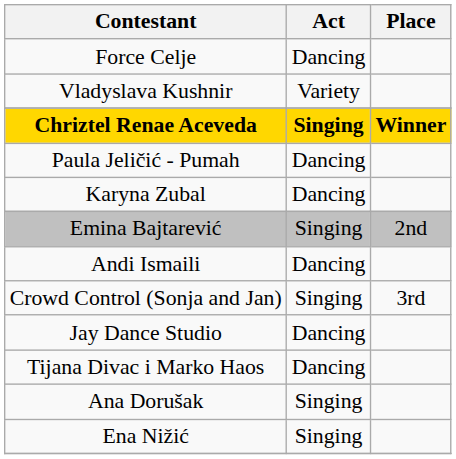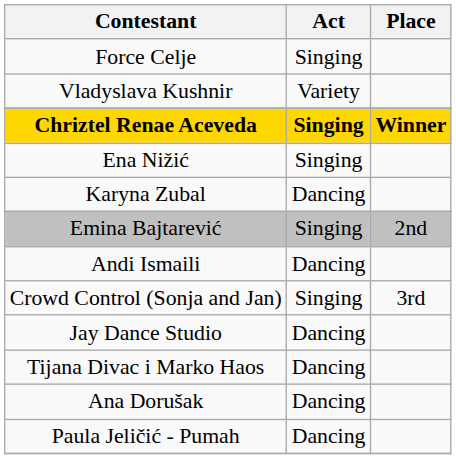Force Celje | Act: Dancing -> Singing
rows swapped: Ena Nižić <-> Paula Jeličić - Pumah
Ana Dorušak | Act: Singing -> Dancing
